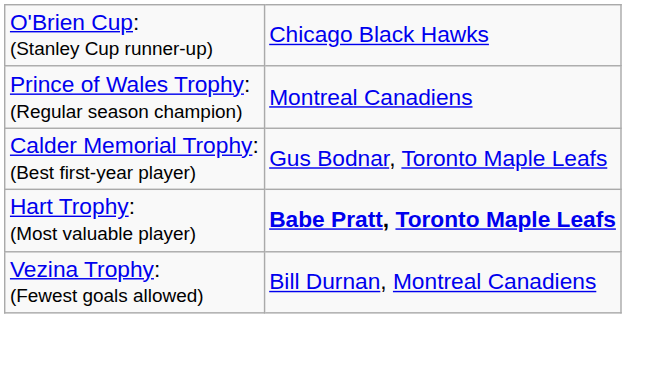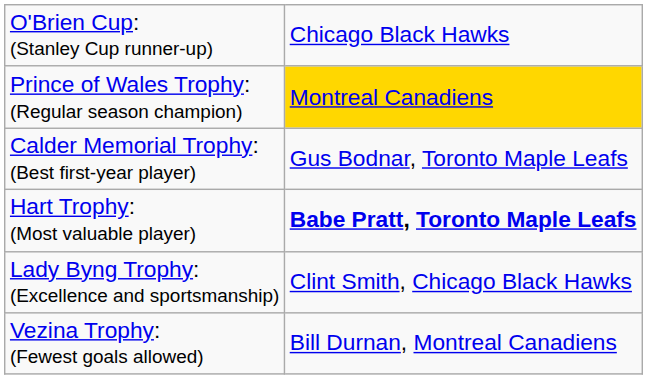Prince of Wales Trophy: (Regular season champion) | column 2: no background -> gold background
+ row: Lady Byng Trophy: (Excellence and sportsmanship) | Clint Smith, Chicago Black Hawks
